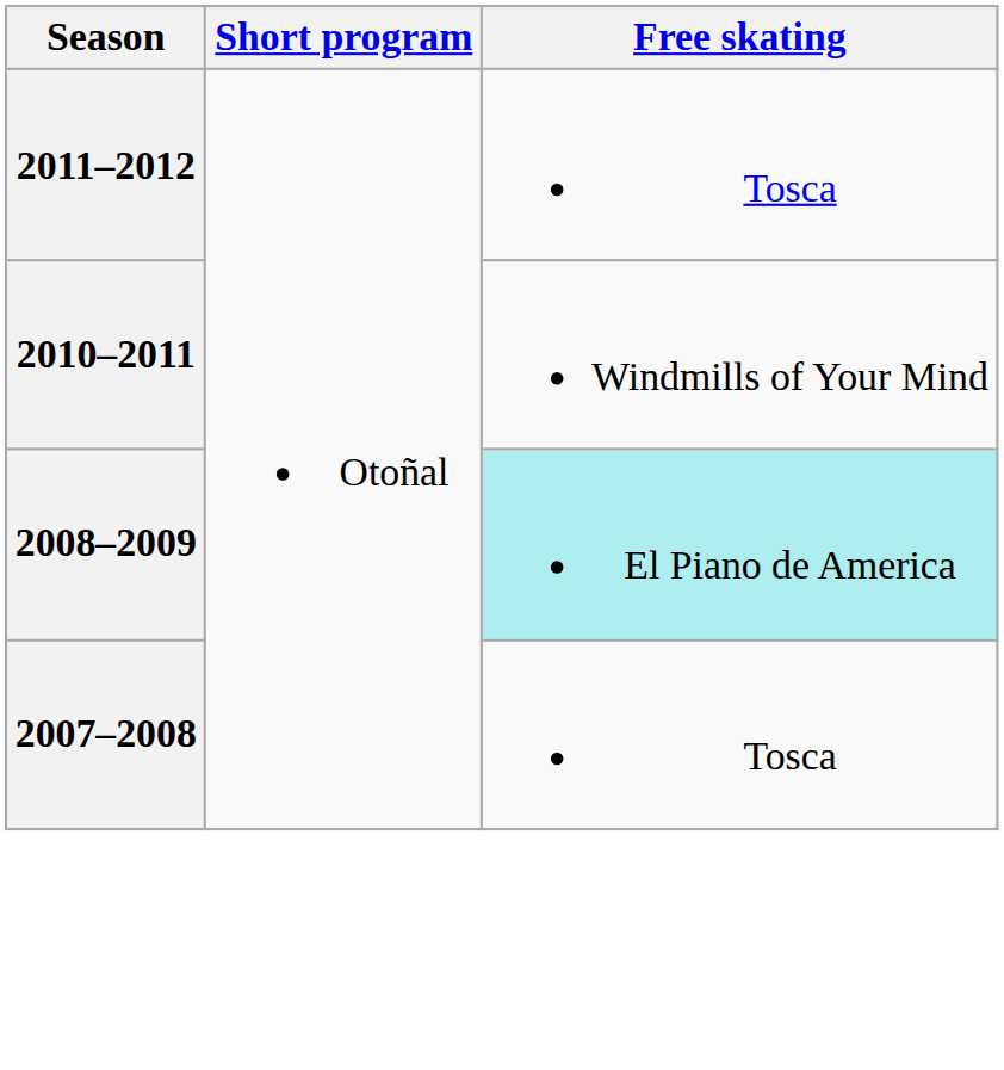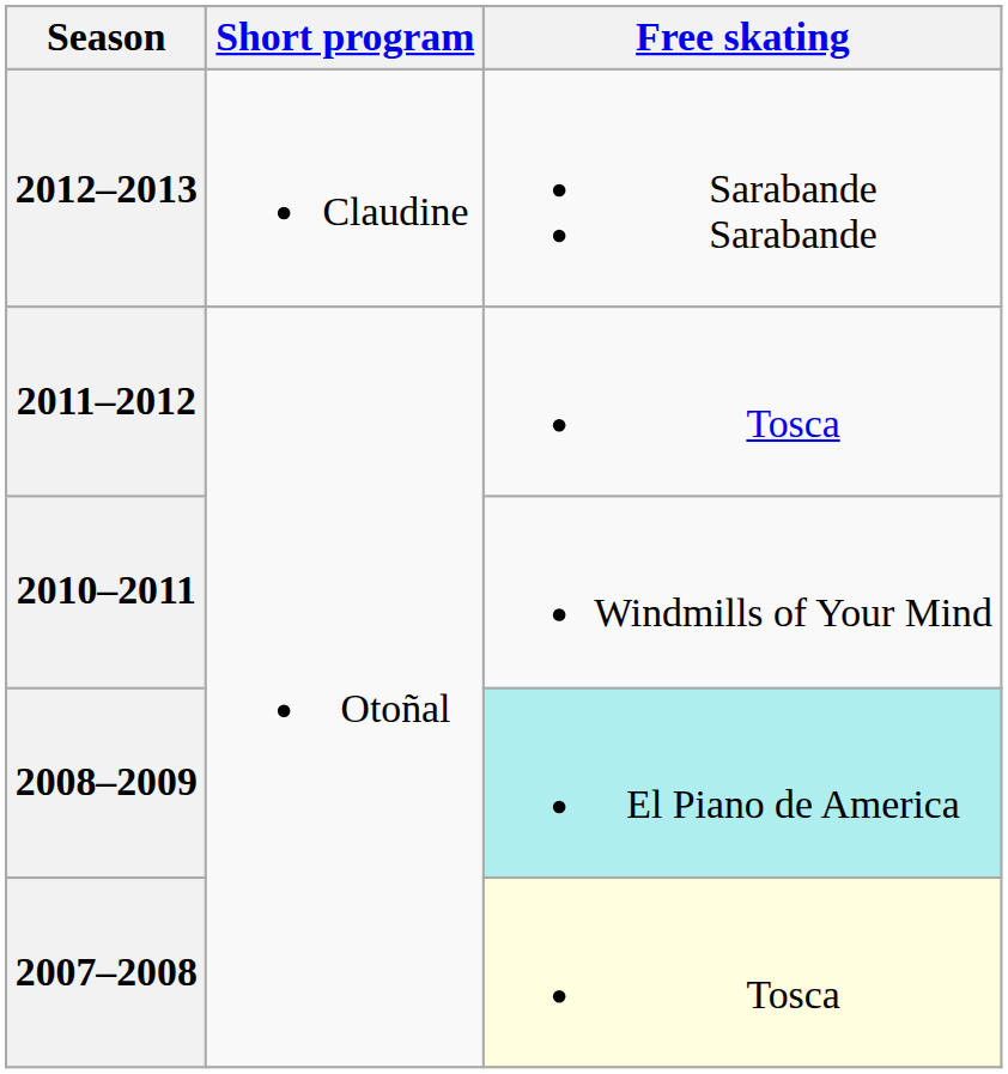+ row: 2012–2013 | Claudine | Sarabande Sarabande
2007–2008 | Free skating: no background -> lightyellow background
